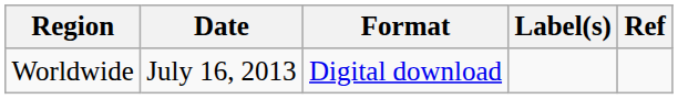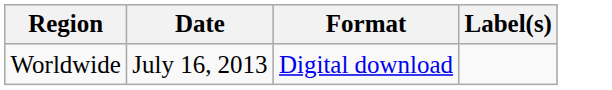- column: Ref
